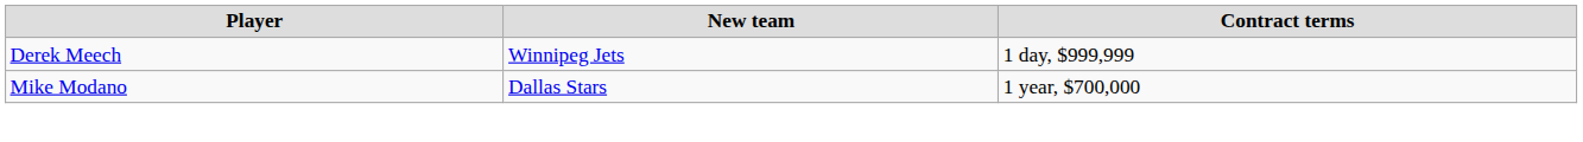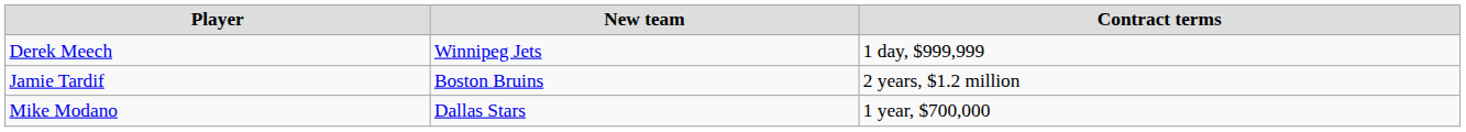+ row: Jamie Tardif | Boston Bruins | 2 years, $1.2 million
